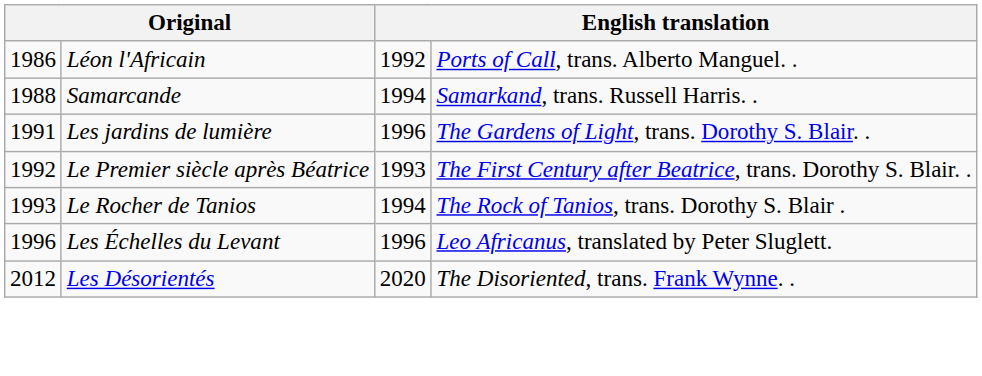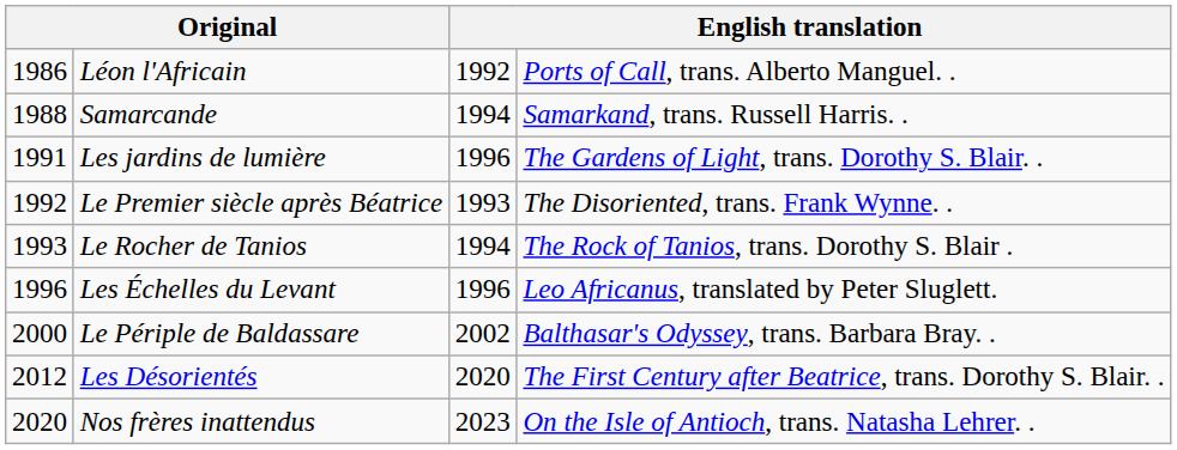Le Premier siècle après Béatrice | column 4: The First Century after Beatrice, trans. Dorothy S. Blair. . -> The Disoriented, trans. Frank Wynne. .
+ row: 2000 | Le Périple de Baldassare | 2002 | Balthasar's Odyssey, trans. Barbara Bray. .
Les Désorientés | column 4: The Disoriented, trans. Frank Wynne. . -> The First Century after Beatrice, trans. Dorothy S. Blair. .
+ row: 2020 | Nos frères inattendus | 2023 | On the Isle of Antioch, trans. Natasha Lehrer. .
